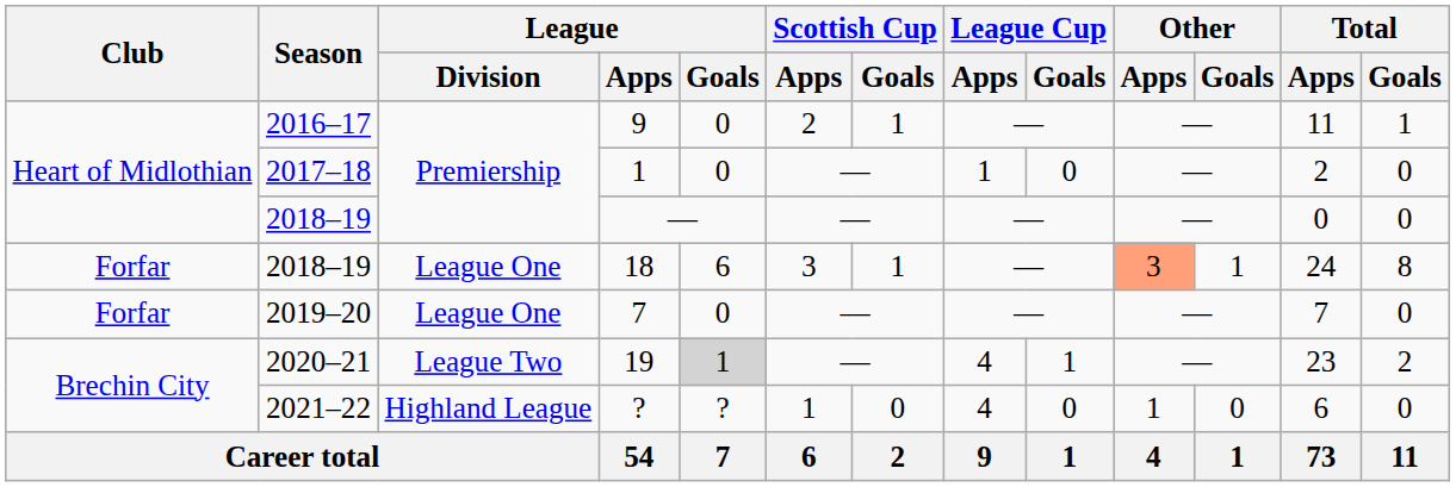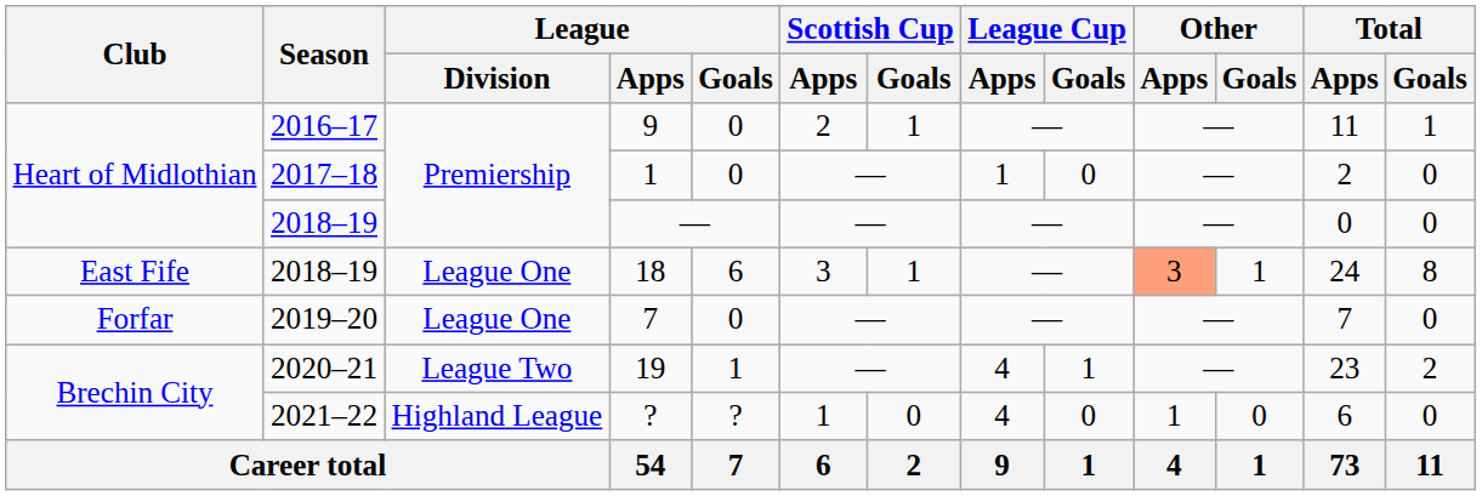18 | Club: Forfar -> East Fife
19 | League / Goals: lightgrey background -> no background
